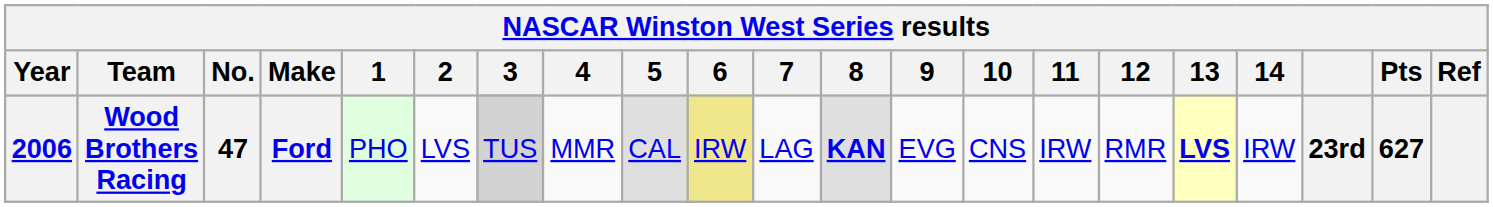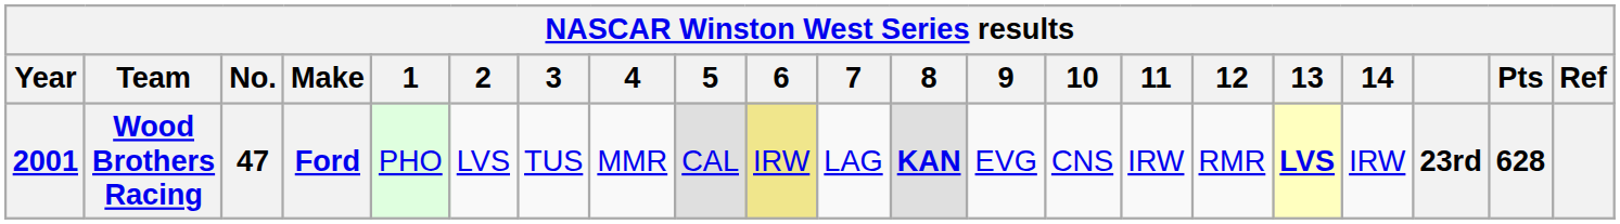Wood Brothers Racing | Year: 2006 -> 2001
Wood Brothers Racing | 3: lightgrey background -> no background
Wood Brothers Racing | Pts: 627 -> 628
